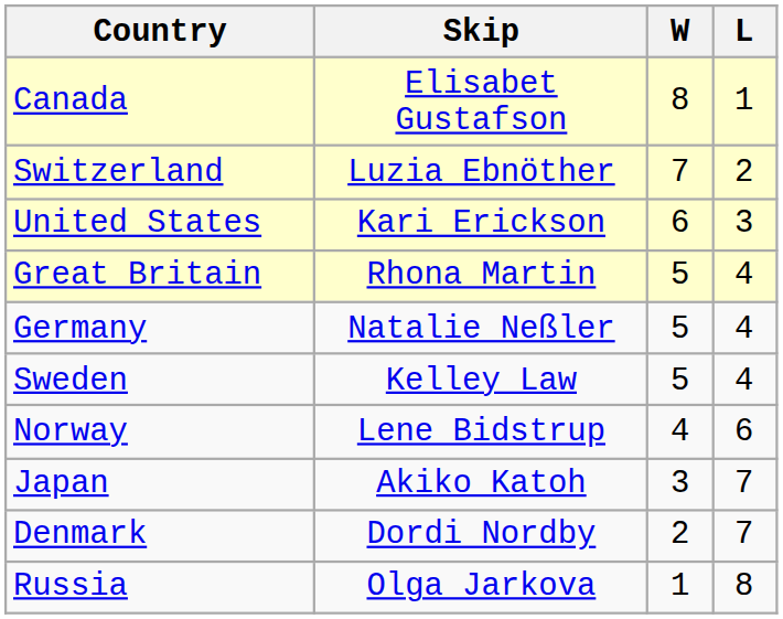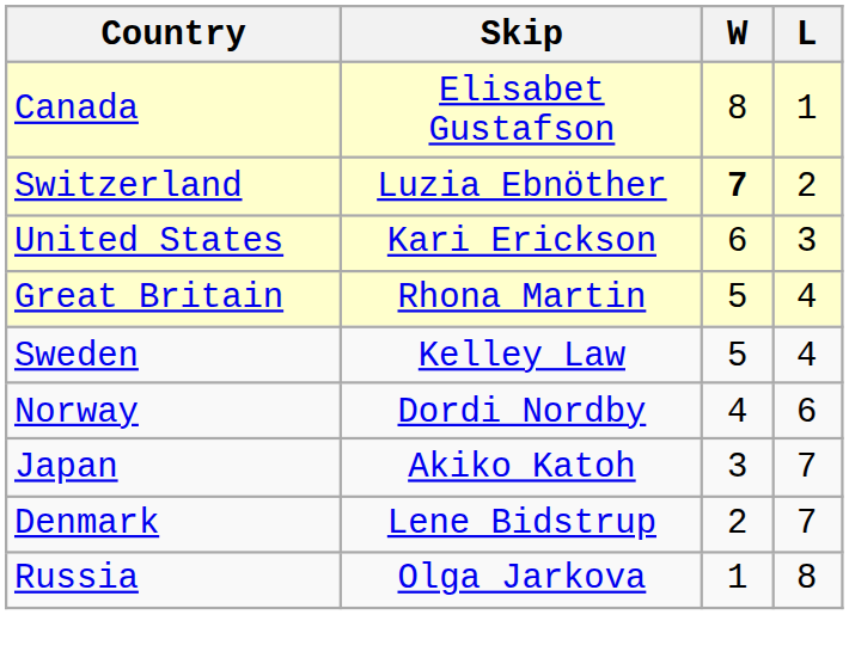Switzerland | W: normal -> bold
- row: Germany | Natalie Neßler | 5 | 4
Norway | Skip: Lene Bidstrup -> Dordi Nordby
Denmark | Skip: Dordi Nordby -> Lene Bidstrup
